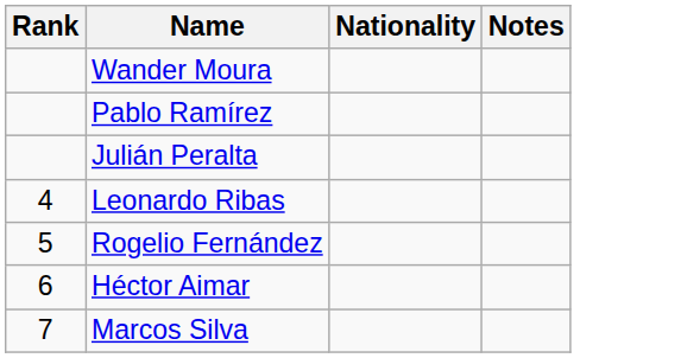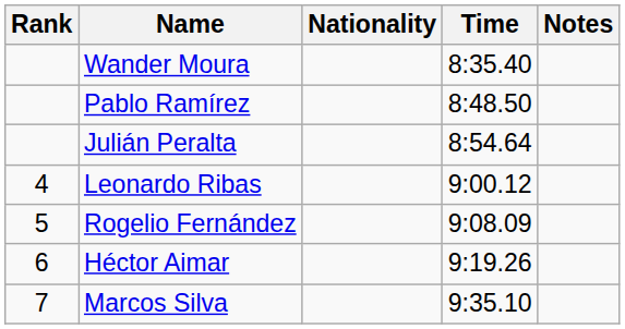+ column: Time | 8:35.40 | 8:48.50 | 8:54.64 | 9:00.12 | 9:08.09 | 9:19.26 | 9:35.10
